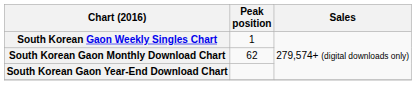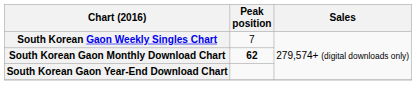South Korean Gaon Weekly Singles Chart | Peak position: 1 -> 7
South Korean Gaon Monthly Download Chart | Peak position: normal -> bold
